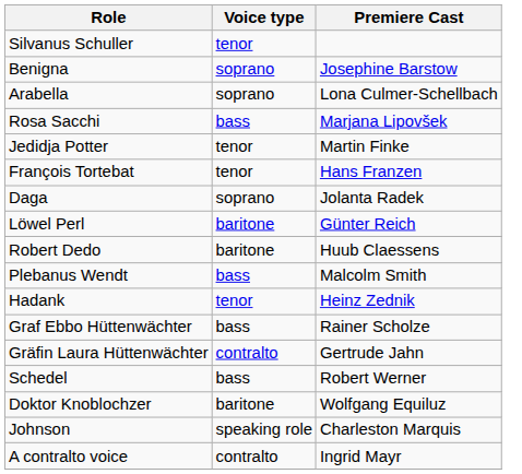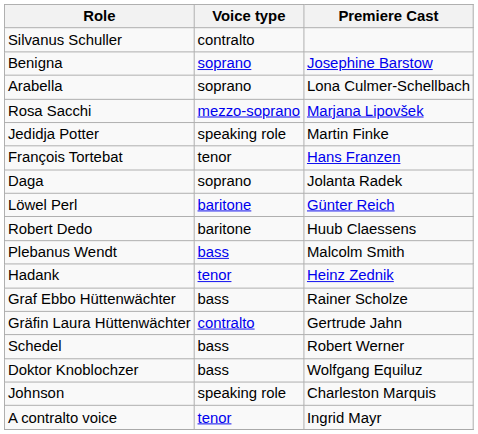Silvanus Schuller | Voice type: tenor -> contralto
Rosa Sacchi | Voice type: bass -> mezzo-soprano
Jedidja Potter | Voice type: tenor -> speaking role
Doktor Knoblochzer | Voice type: baritone -> bass
A contralto voice | Voice type: contralto -> tenor
